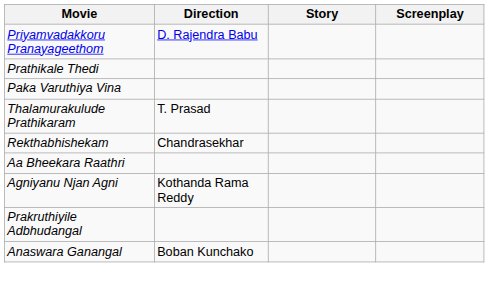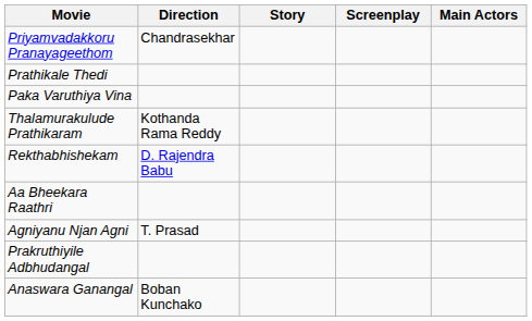+ column: Main Actors
Priyamvadakkoru Pranayageethom | Direction: D. Rajendra Babu -> Chandrasekhar
Thalamurakulude Prathikaram | Direction: T. Prasad -> Kothanda Rama Reddy
Rekthabhishekam | Direction: Chandrasekhar -> D. Rajendra Babu
Agniyanu Njan Agni | Direction: Kothanda Rama Reddy -> T. Prasad
